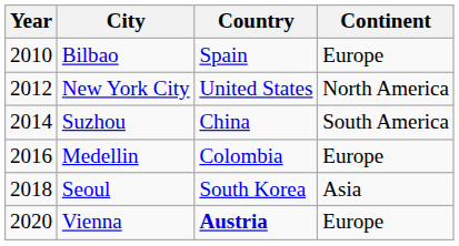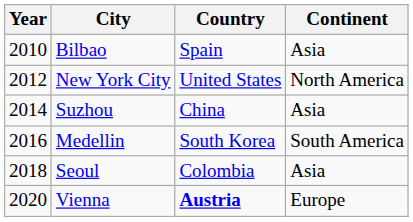Bilbao | Continent: Europe -> Asia
Suzhou | Continent: South America -> Asia
Medellin | Country: Colombia -> South Korea
Medellin | Continent: Europe -> South America
Seoul | Country: South Korea -> Colombia
